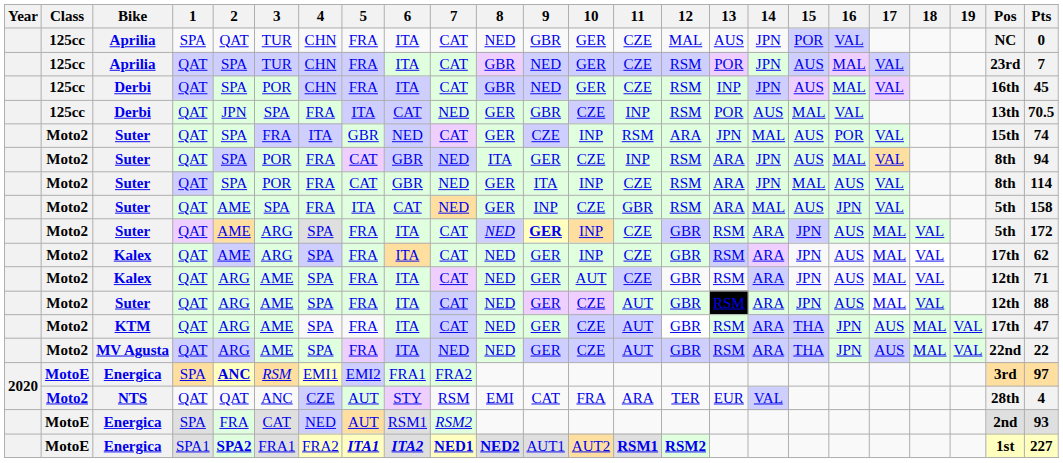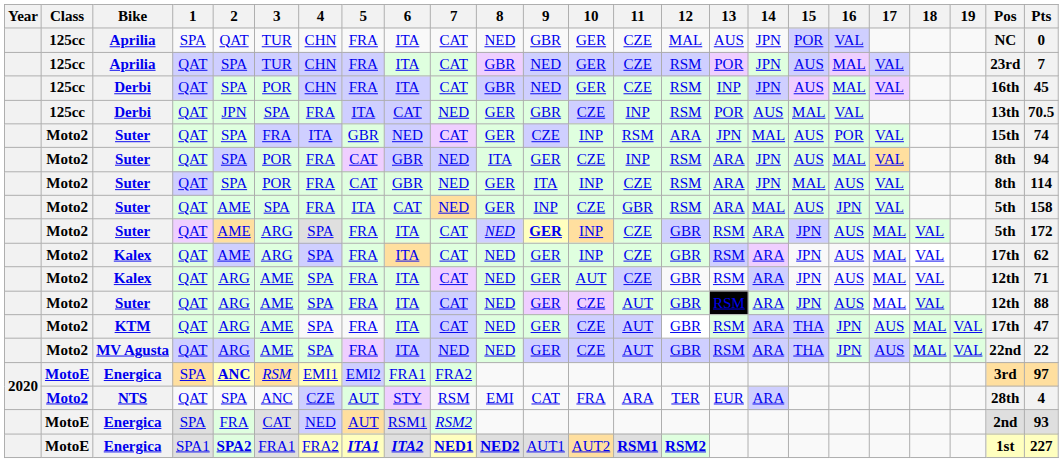NTS | 2: QAT -> SPA
NTS | 14: VAL -> ARA
